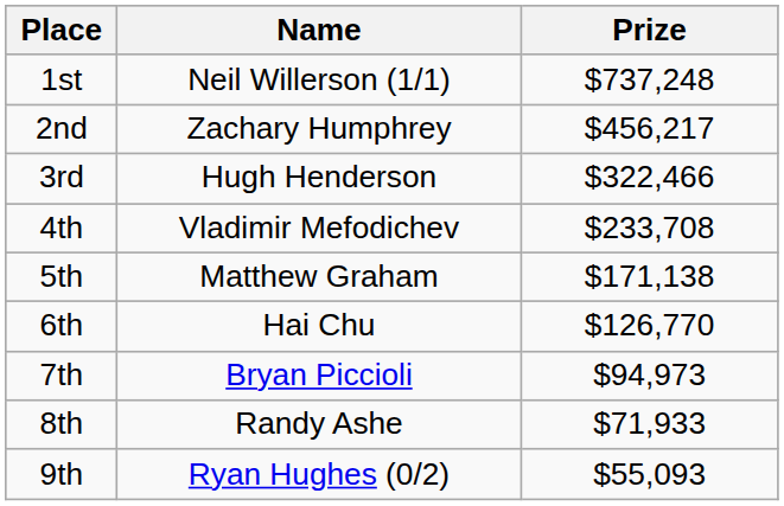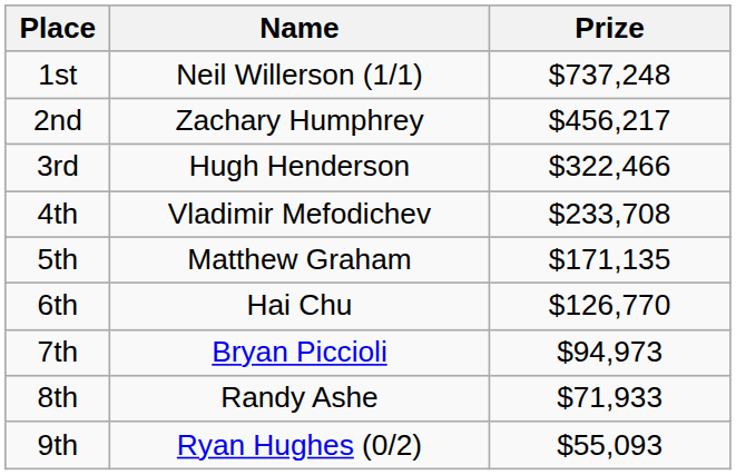5th | Prize: $171,138 -> $171,135
